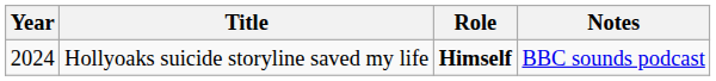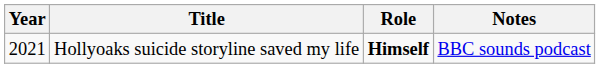Hollyoaks suicide storyline saved my life | Year: 2024 -> 2021
